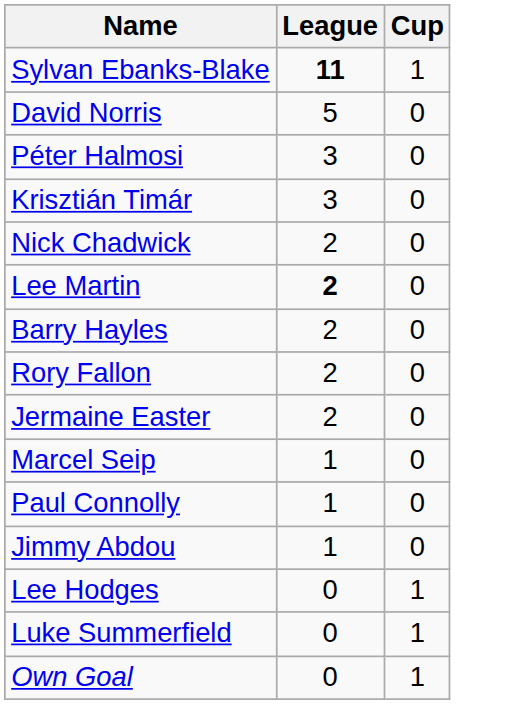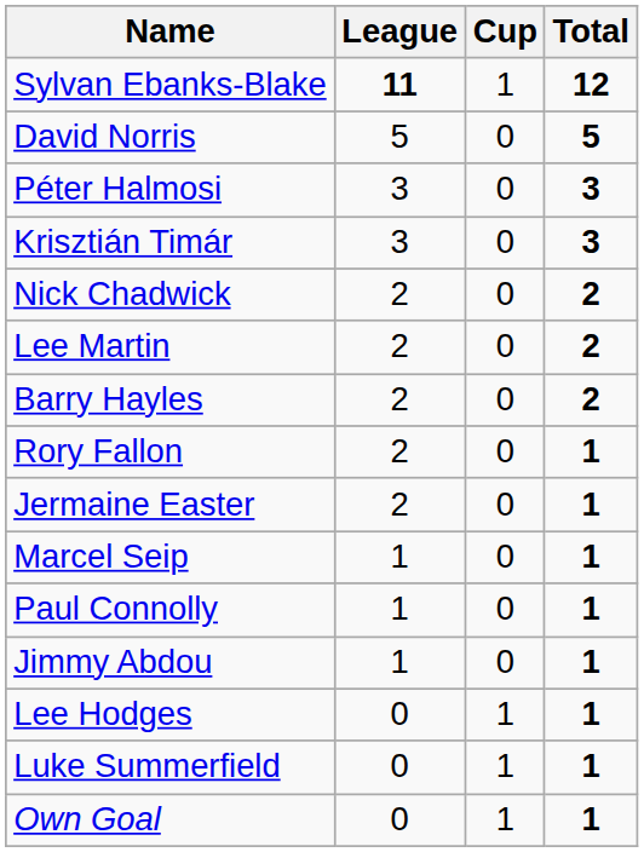+ column: Total | 12 | 5 | 3 | 3 | 2 | 2 | 2 | 1 | 1 | 1 | 1 | 1 | 1 | 1 | 1
Lee Martin | League: bold -> normal
